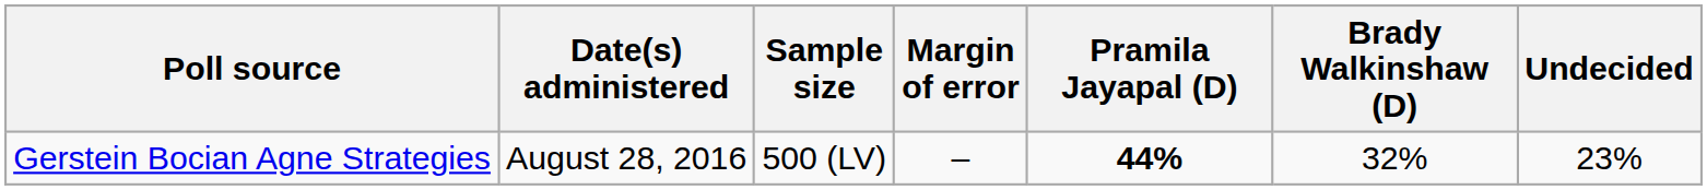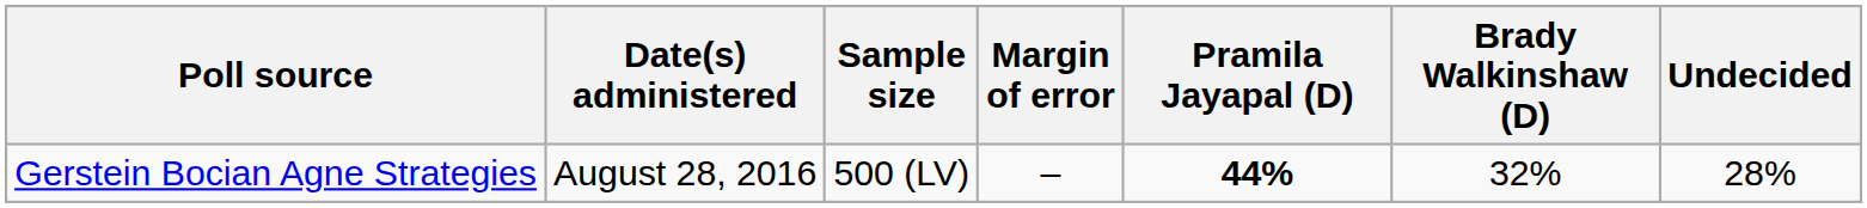Gerstein Bocian Agne Strategies | Undecided: 23% -> 28%
